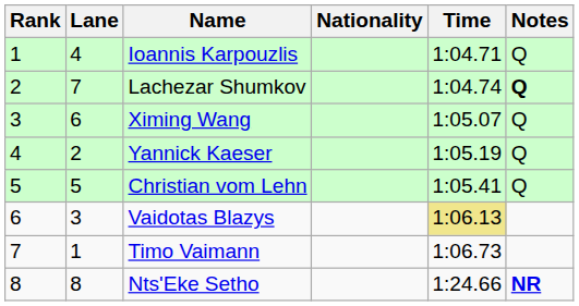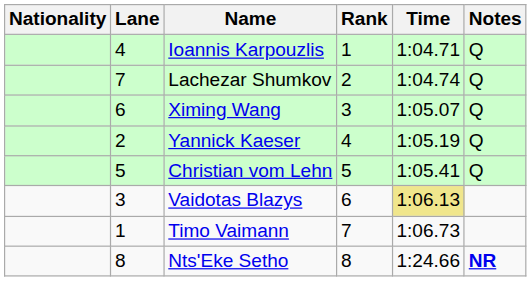columns swapped: Rank <-> Nationality
Lachezar Shumkov | Notes: bold -> normal
